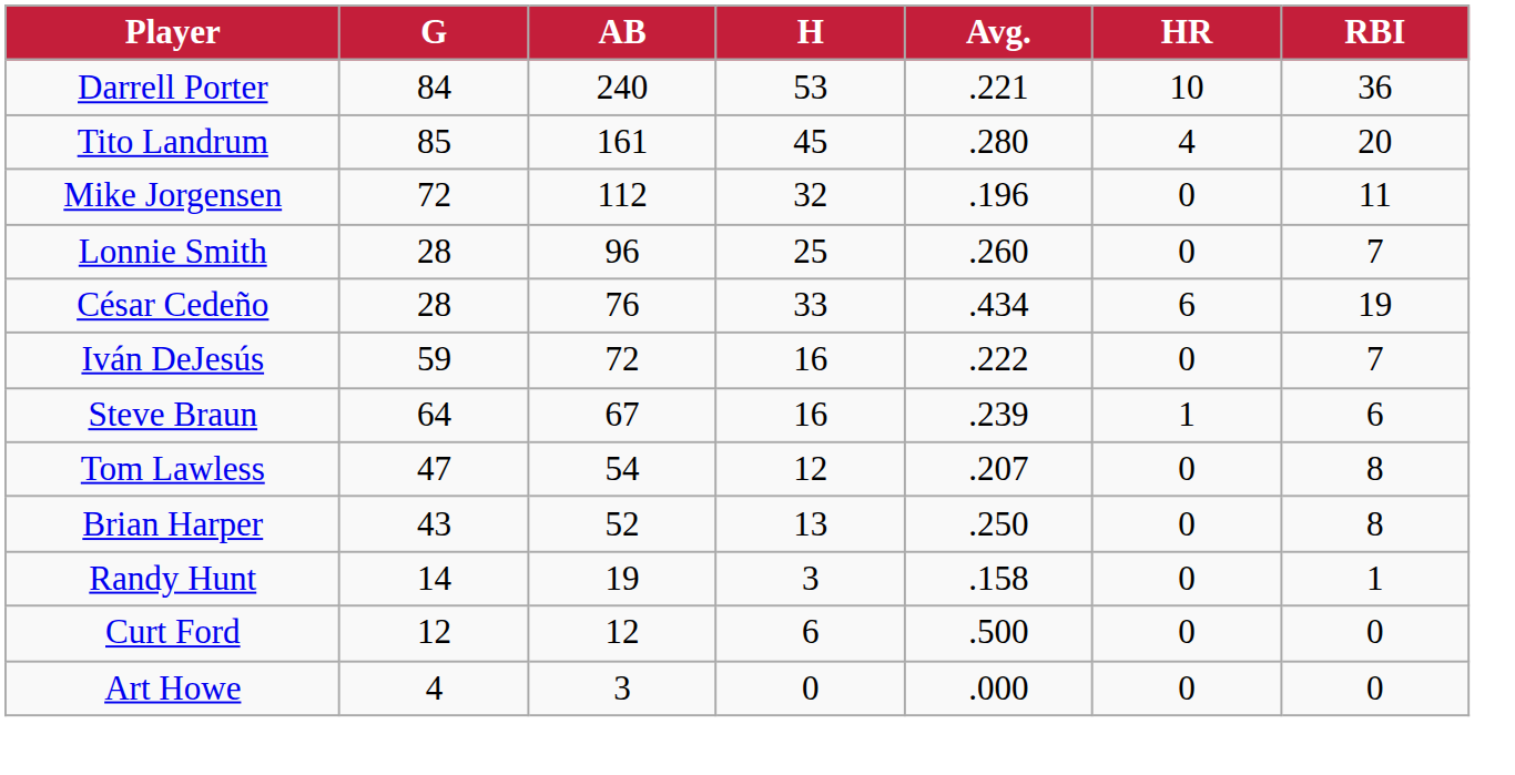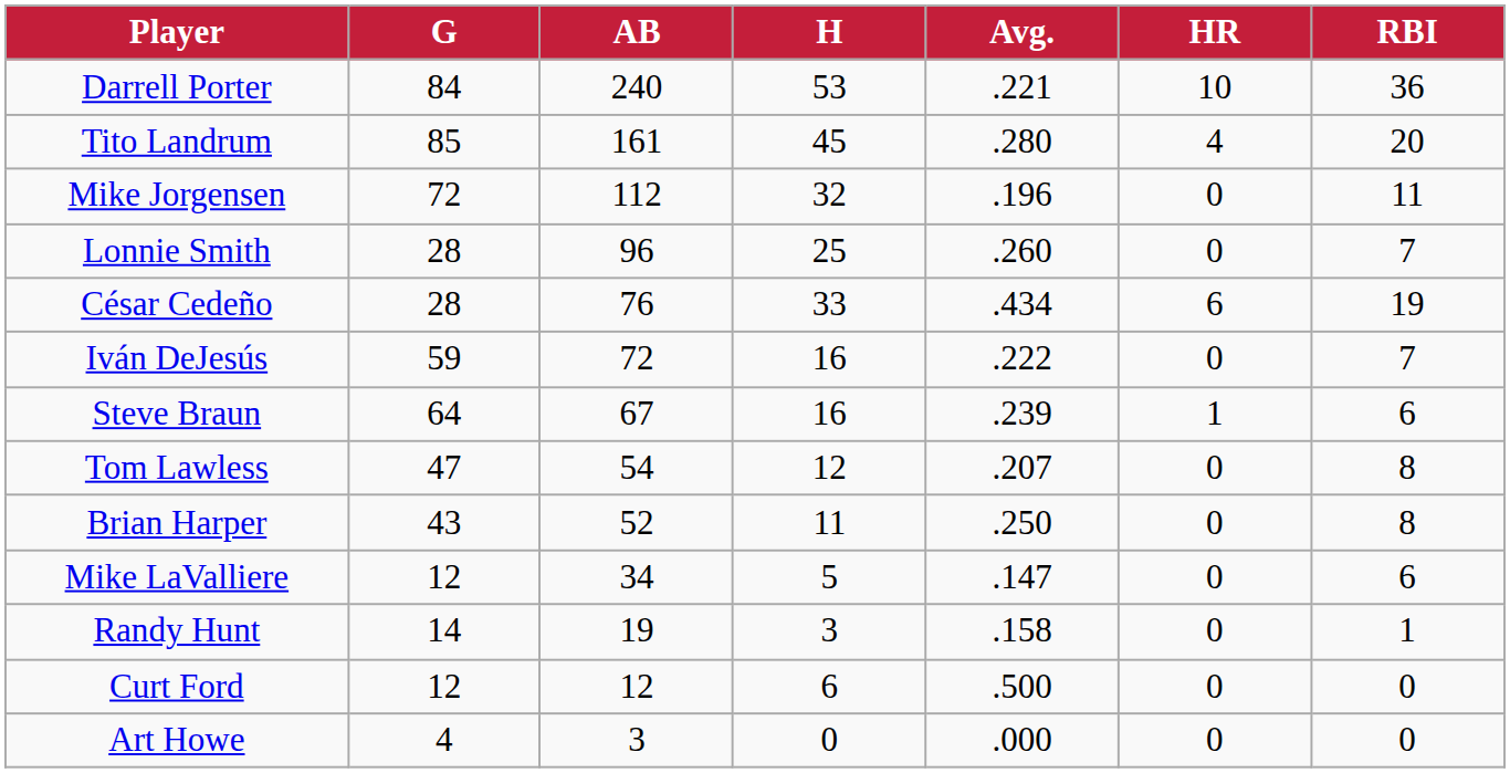Brian Harper | H: 13 -> 11
+ row: Mike LaValliere | 12 | 34 | 5 | .147 | 0 | 6
